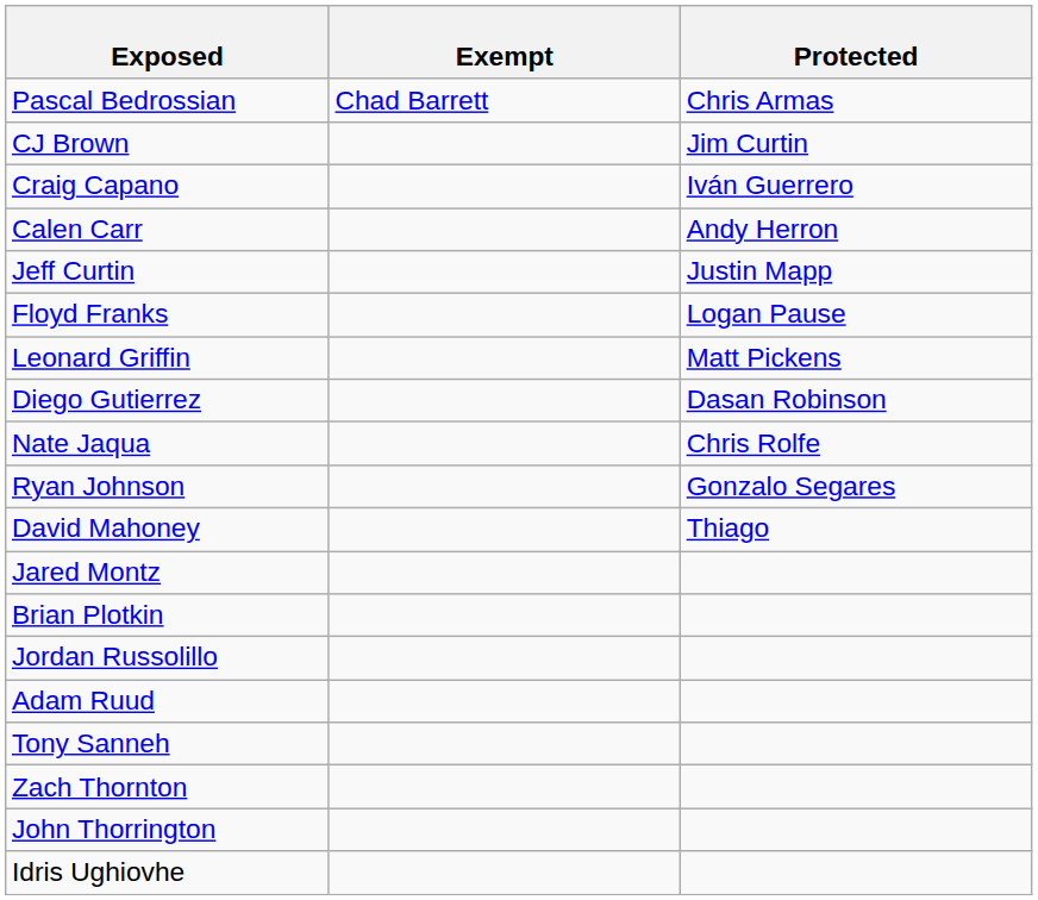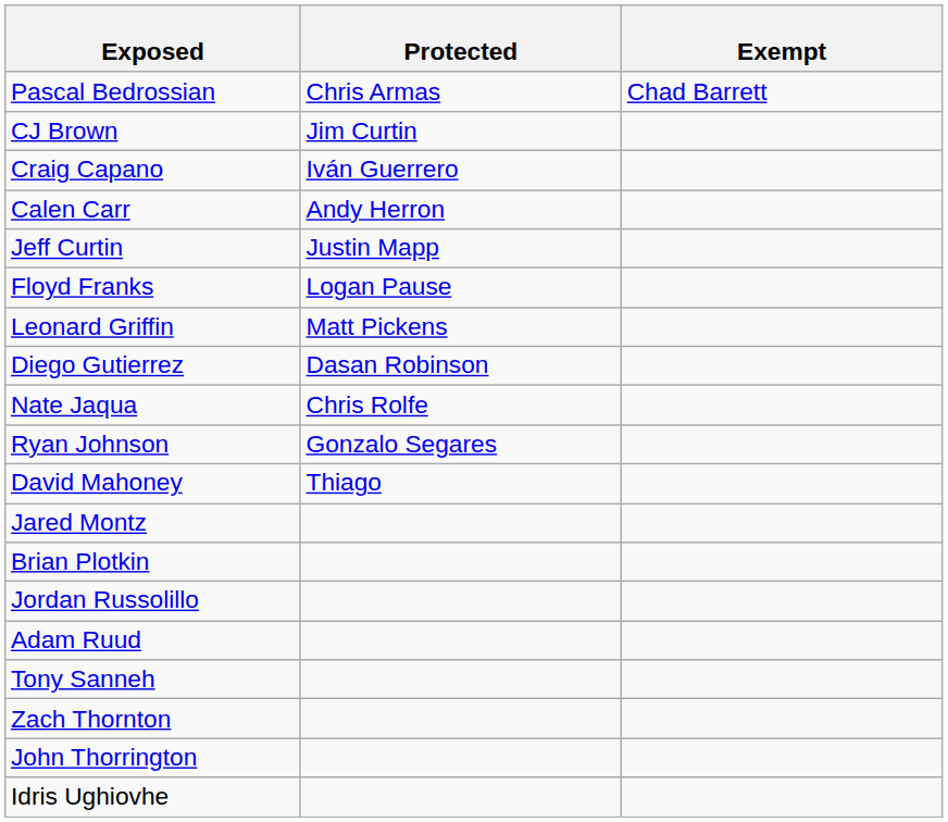columns swapped: Protected <-> Exempt
